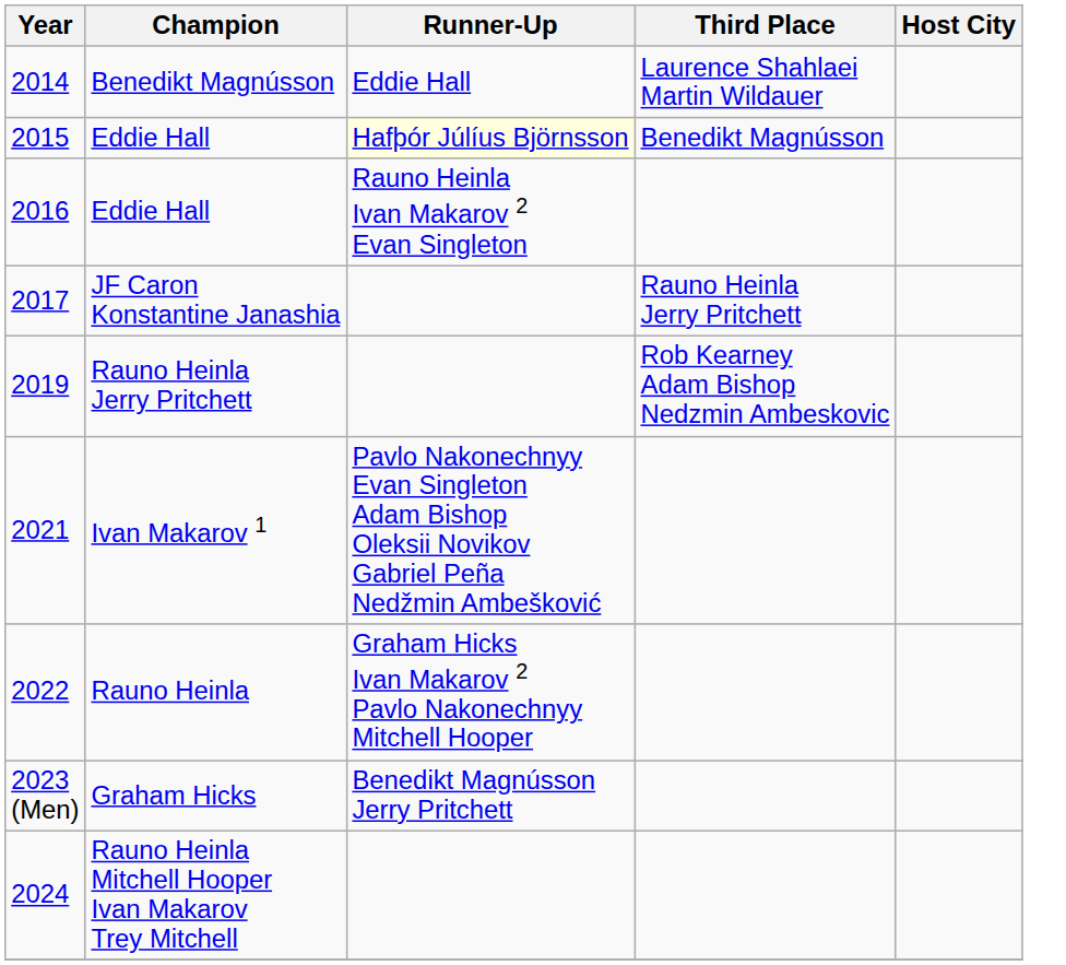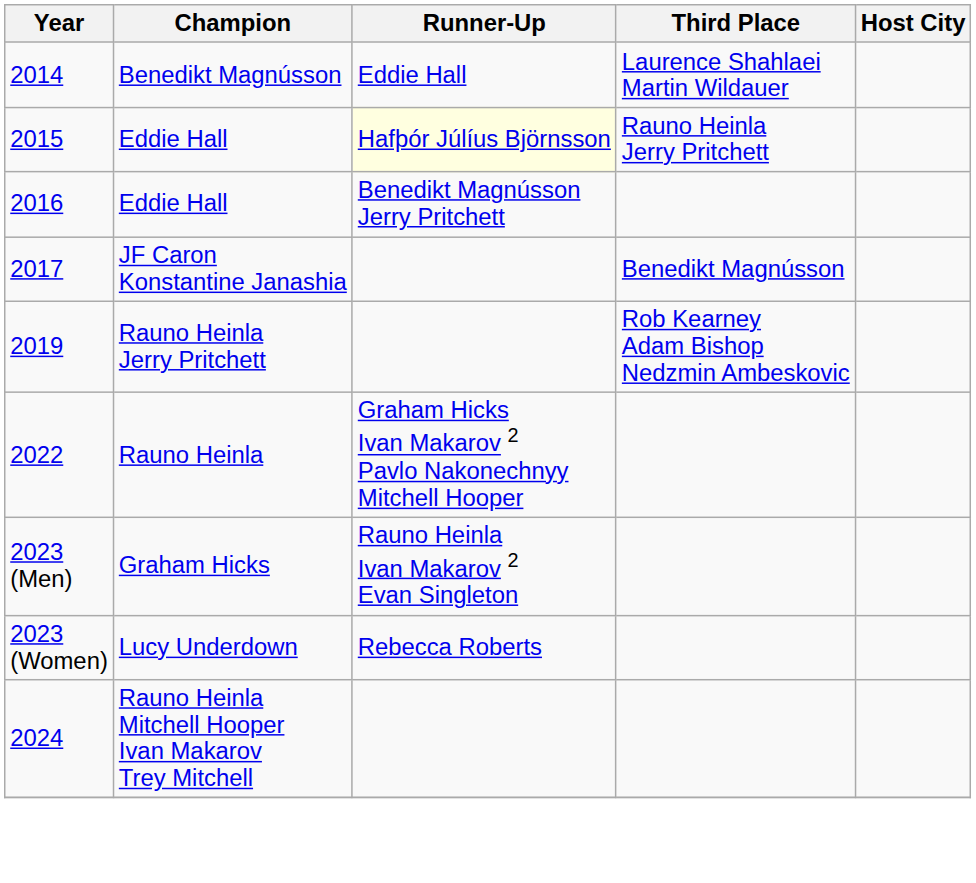2015 / Eddie Hall | Third Place: Benedikt Magnússon -> Rauno Heinla Jerry Pritchett
2016 / Eddie Hall | Runner-Up: Rauno Heinla Ivan Makarov 2 Evan Singleton -> Benedikt Magnússon Jerry Pritchett
JF Caron Konstantine Janashia | Third Place: Rauno Heinla Jerry Pritchett -> Benedikt Magnússon
- row: 2021 | Ivan Makarov 1 | Pavlo Nakonechnyy Evan Singleton Adam Bishop Oleksii Novikov Gabriel Peña Nedžmin Ambešković
Graham Hicks | Runner-Up: Benedikt Magnússon Jerry Pritchett -> Rauno Heinla Ivan Makarov 2 Evan Singleton
+ row: 2023 (Women) | Lucy Underdown | Rebecca Roberts
